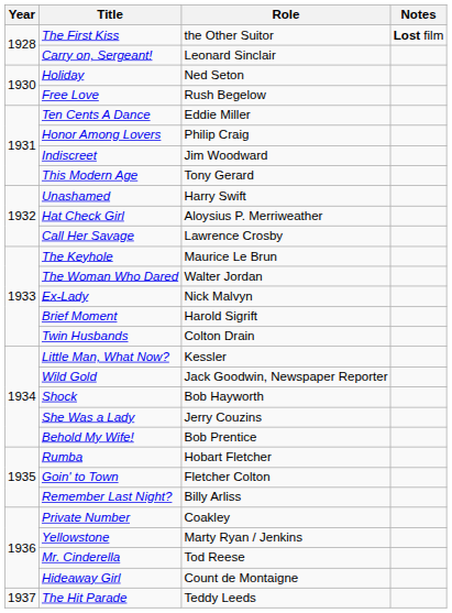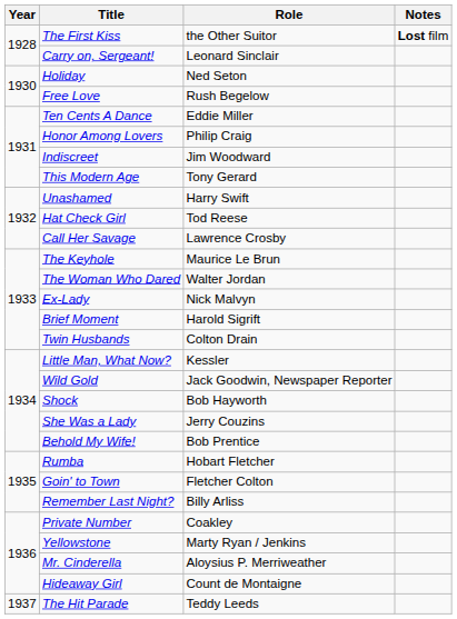Hat Check Girl | Role: Aloysius P. Merriweather -> Tod Reese
Mr. Cinderella | Role: Tod Reese -> Aloysius P. Merriweather
